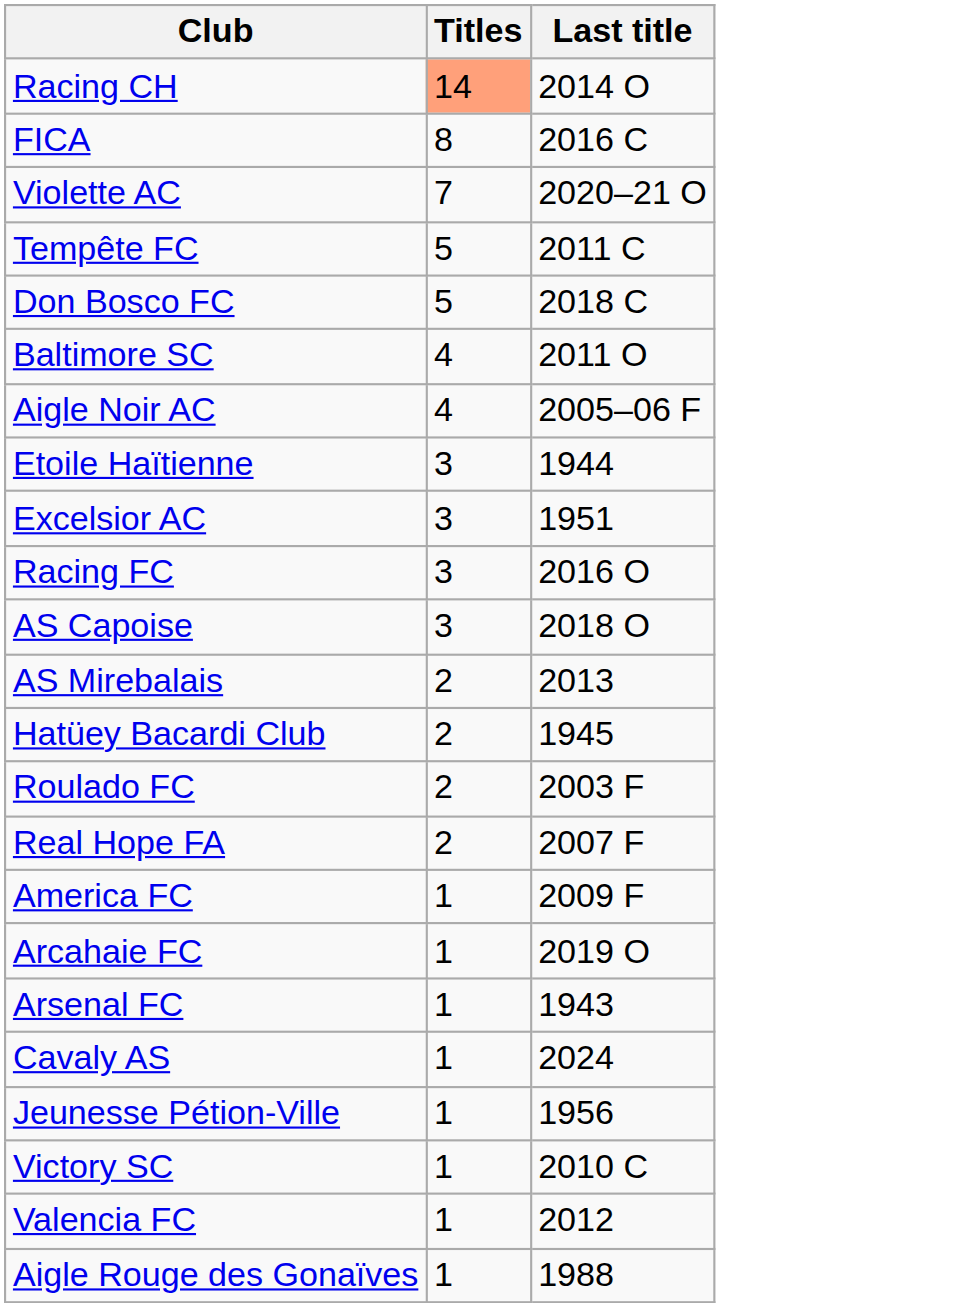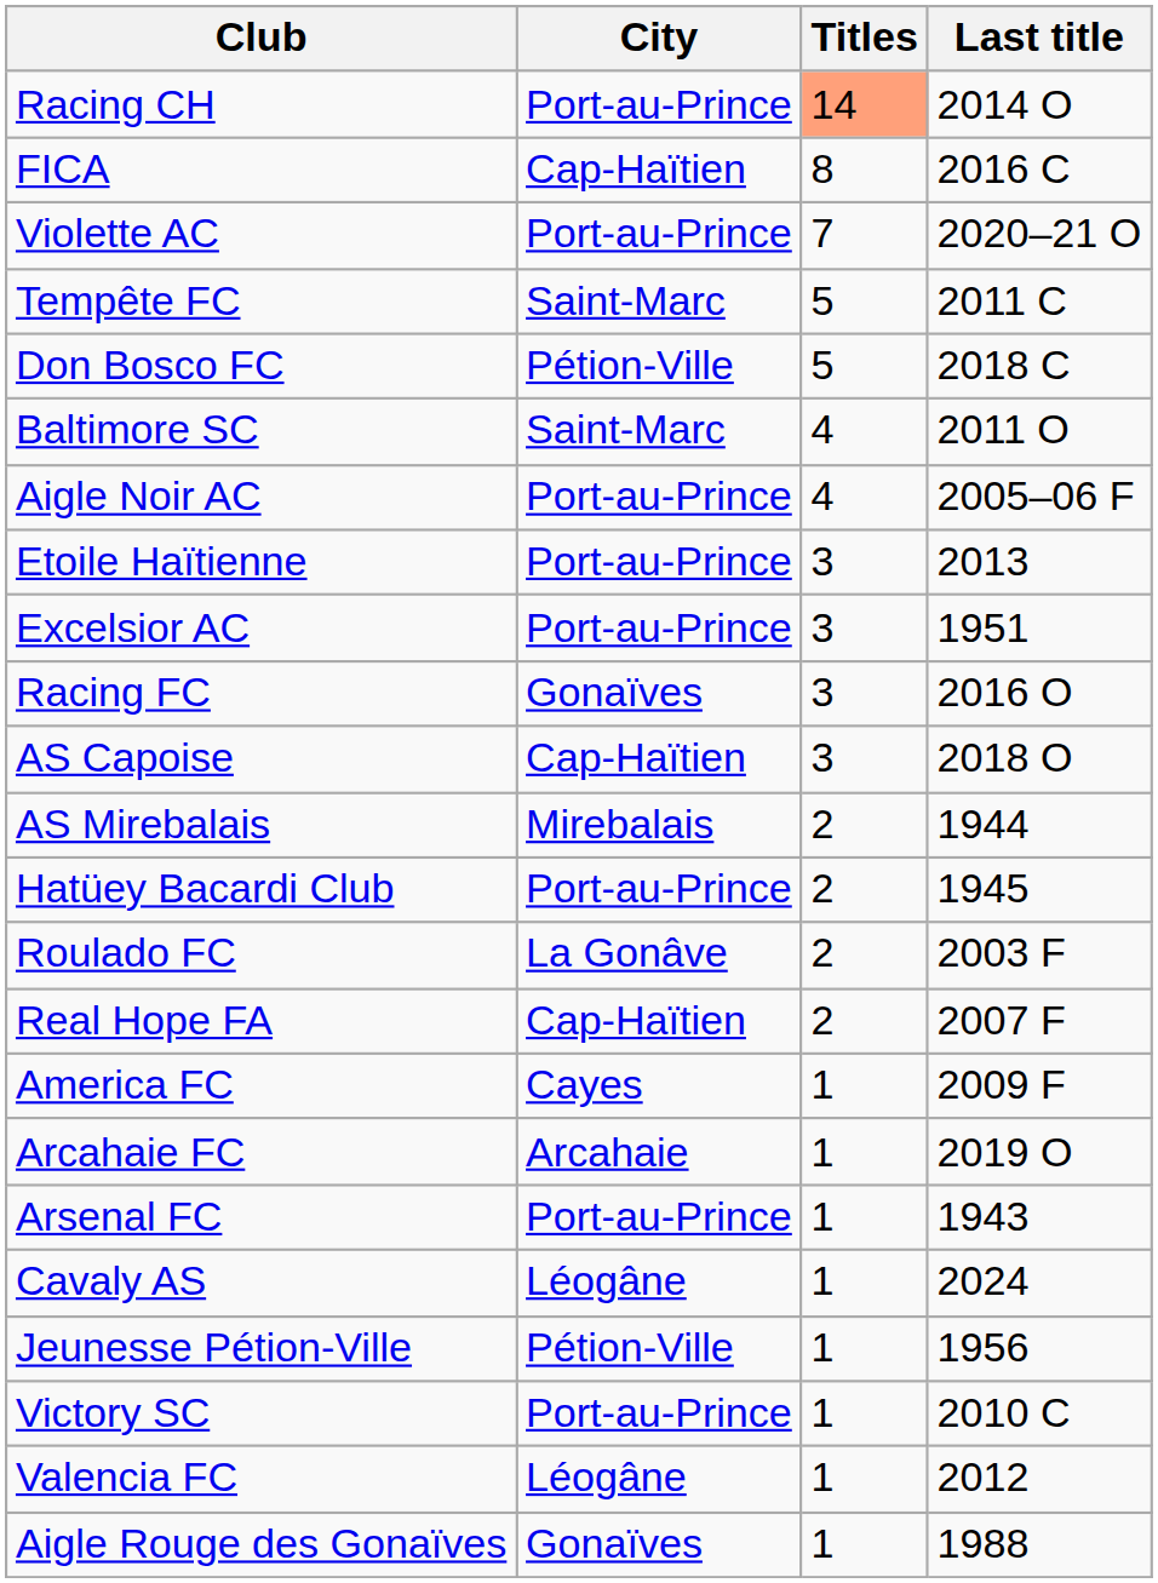+ column: City | Port-au-Prince | Cap-Haïtien | Port-au-Prince | Saint-Marc | Pétion-Ville | Saint-Marc | Port-au-Prince | Port-au-Prince | Port-au-Prince | Gonaïves | Cap-Haïtien | Mirebalais | Port-au-Prince | La Gonâve | Cap-Haïtien | Cayes | Arcahaie | Port-au-Prince | Léogâne | Pétion-Ville | Port-au-Prince | Léogâne | Gonaïves
Etoile Haïtienne | Last title: 1944 -> 2013
AS Mirebalais | Last title: 2013 -> 1944
